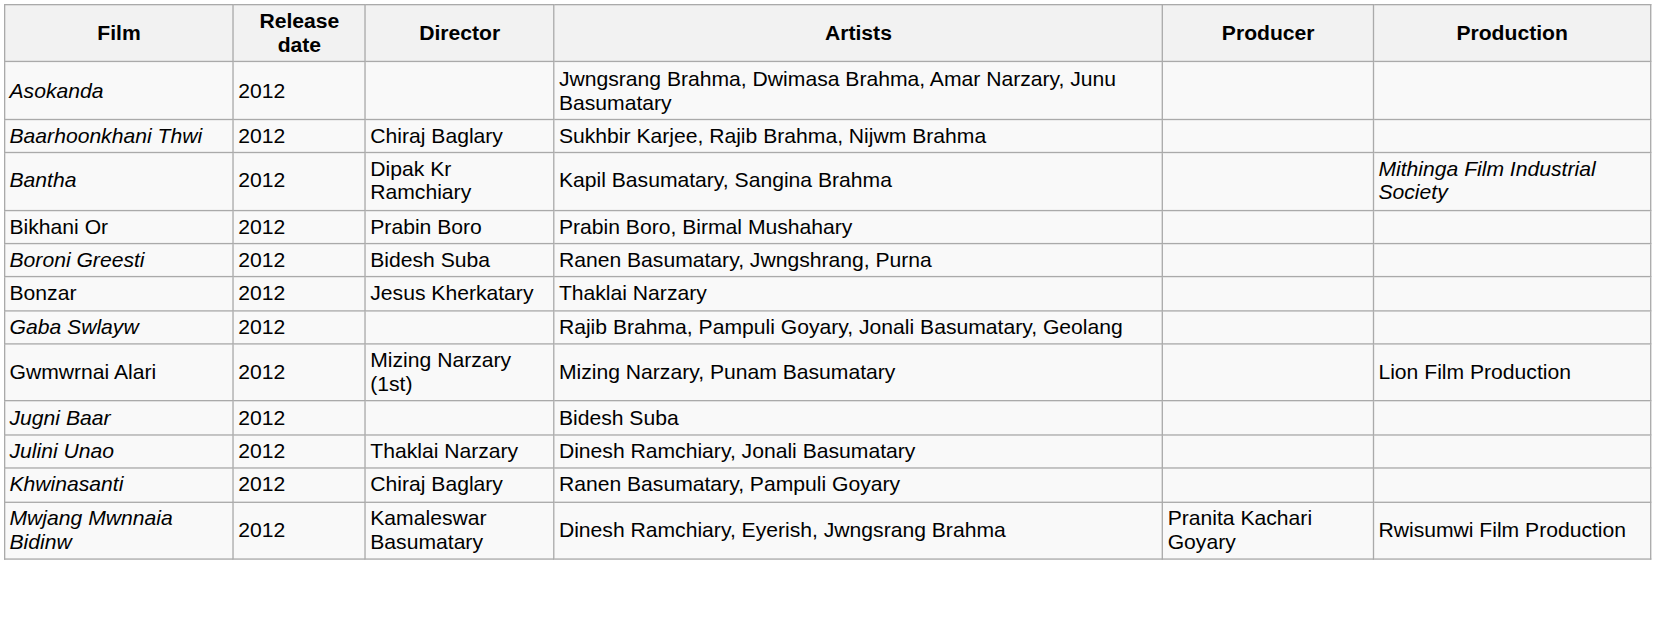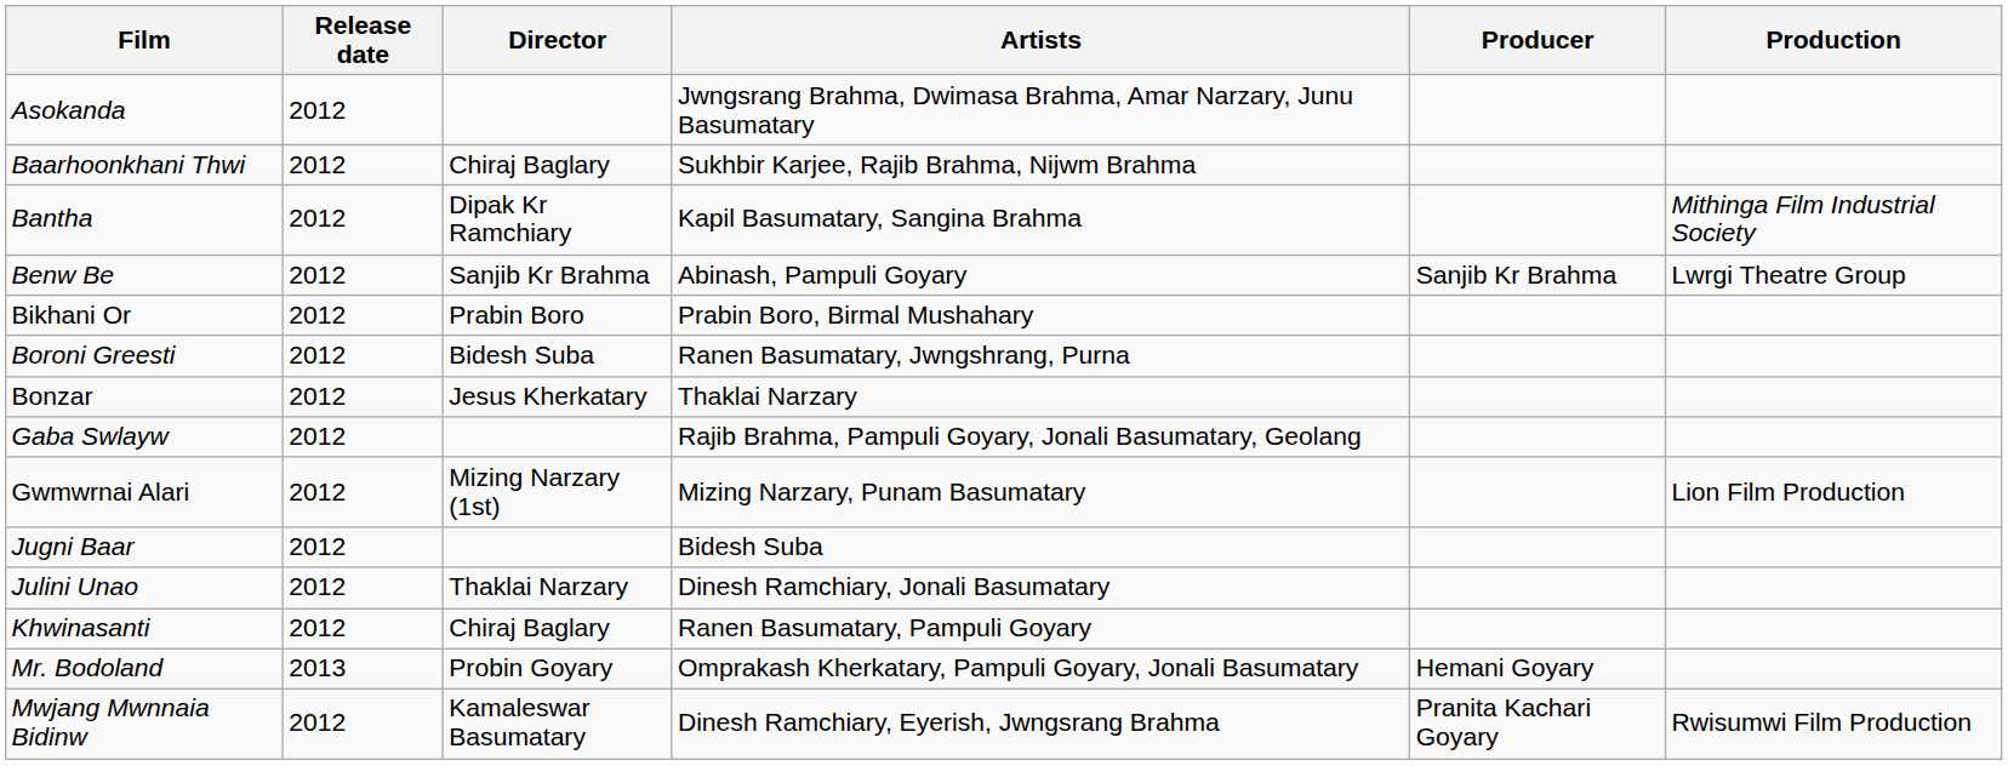+ row: Benw Be | 2012 | Sanjib Kr Brahma | Abinash, Pampuli Goyary | Sanjib Kr Brahma | Lwrgi Theatre Group
+ row: Mr. Bodoland | 2013 | Probin Goyary | Omprakash Kherkatary, Pampuli Goyary, Jonali Basumatary | Hemani Goyary
